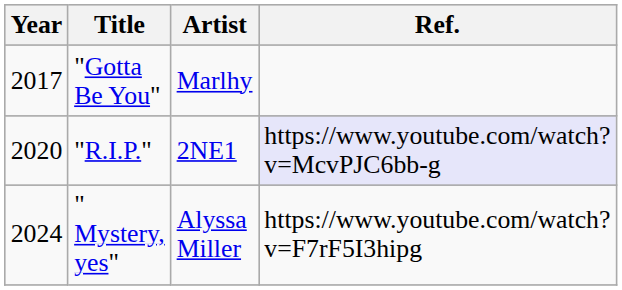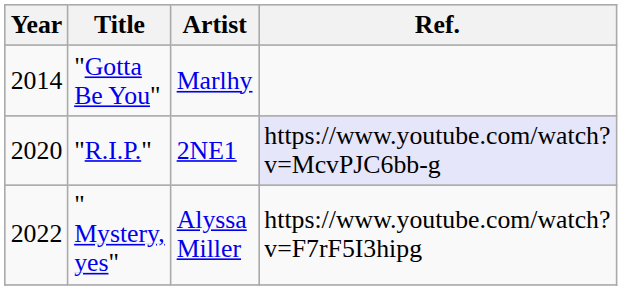"Gotta Be You" | Year: 2017 -> 2014
" Mystery, yes" | Year: 2024 -> 2022
